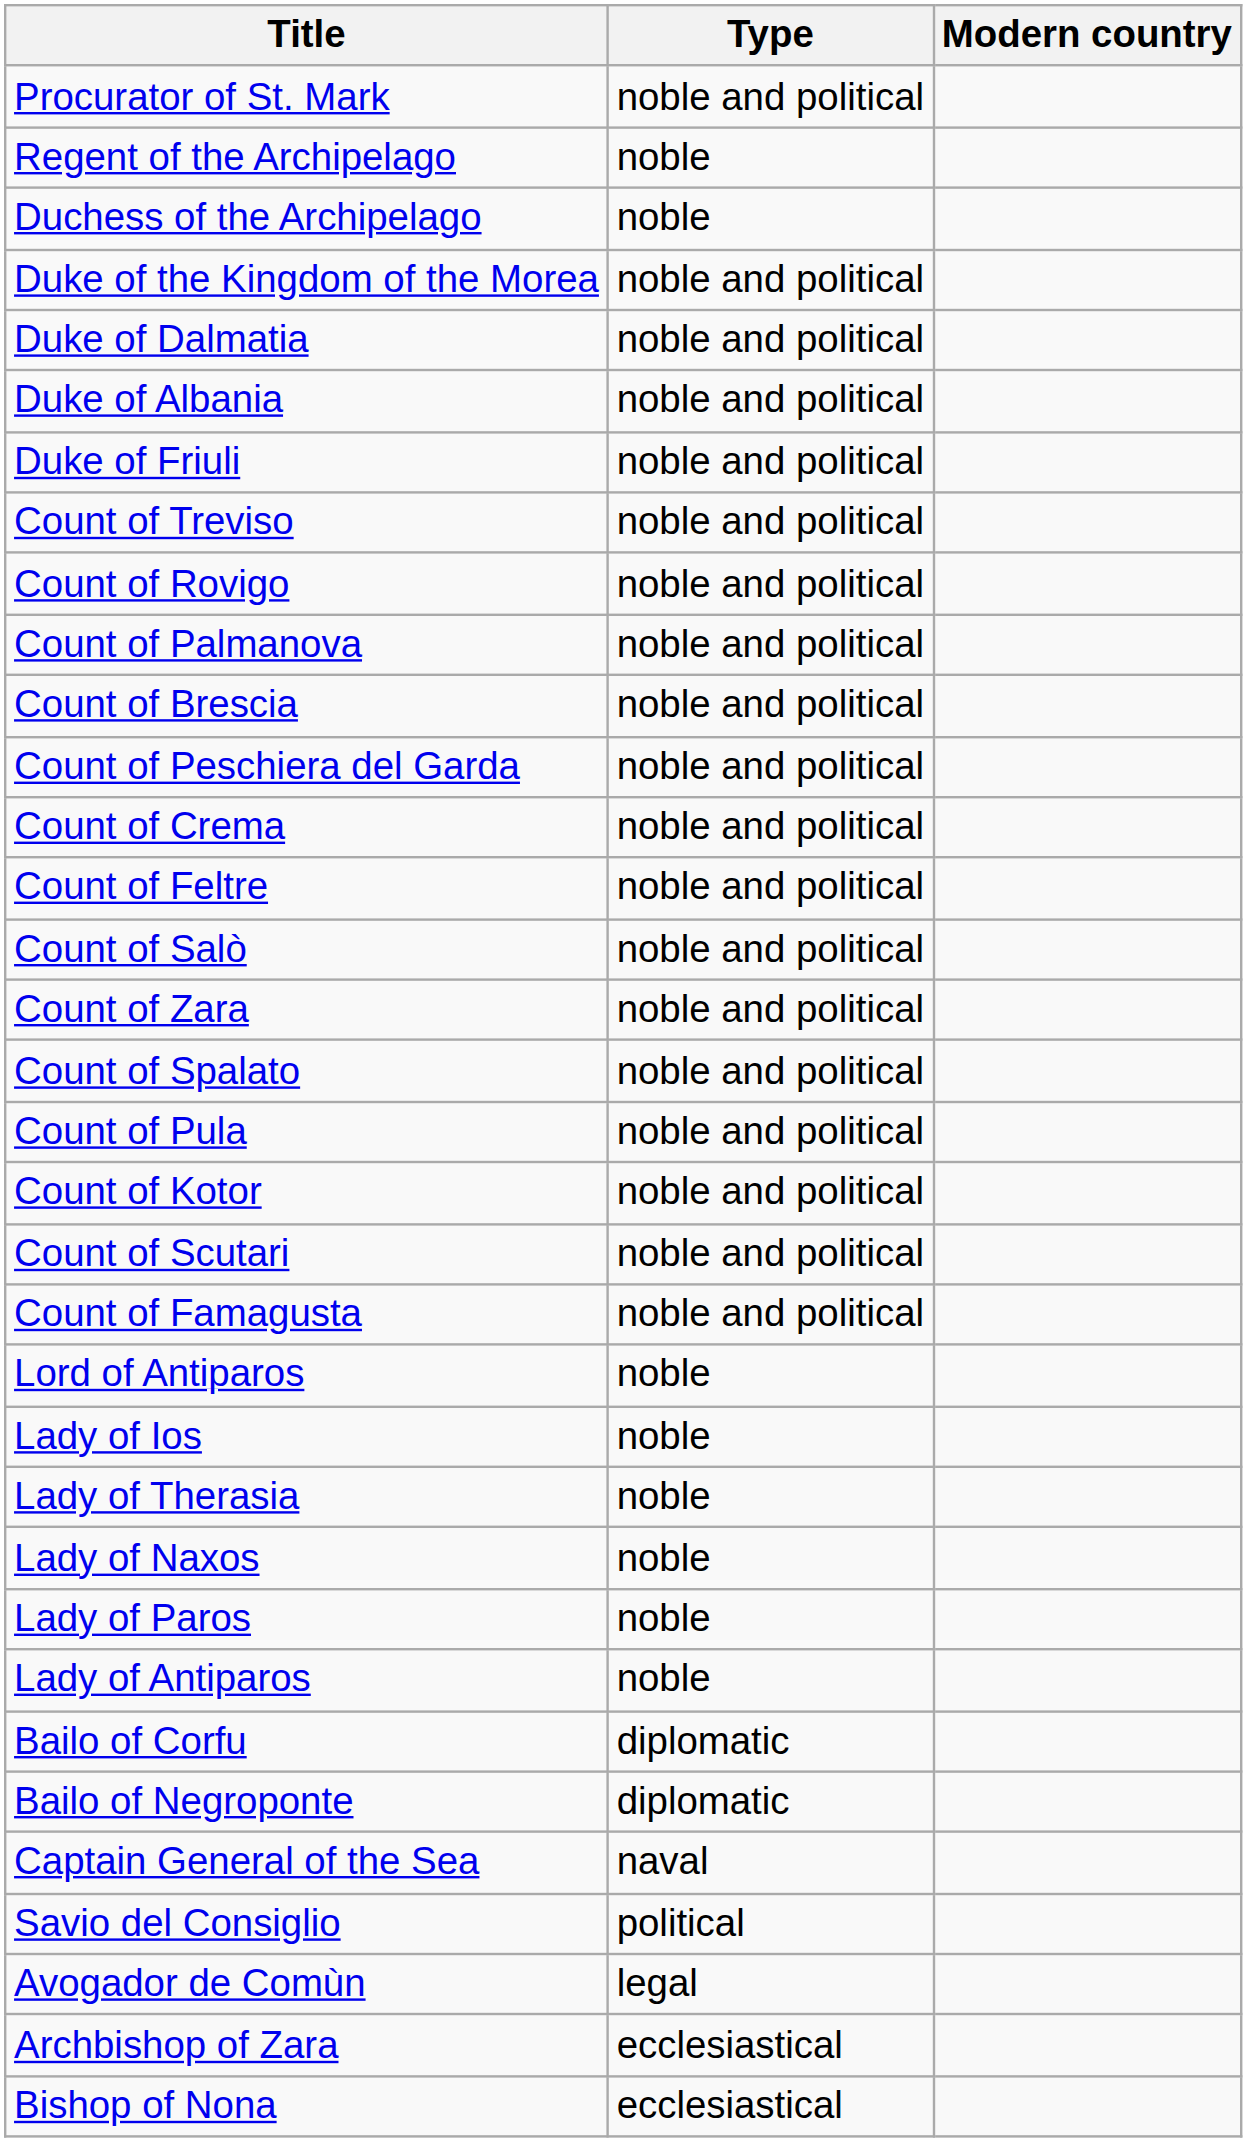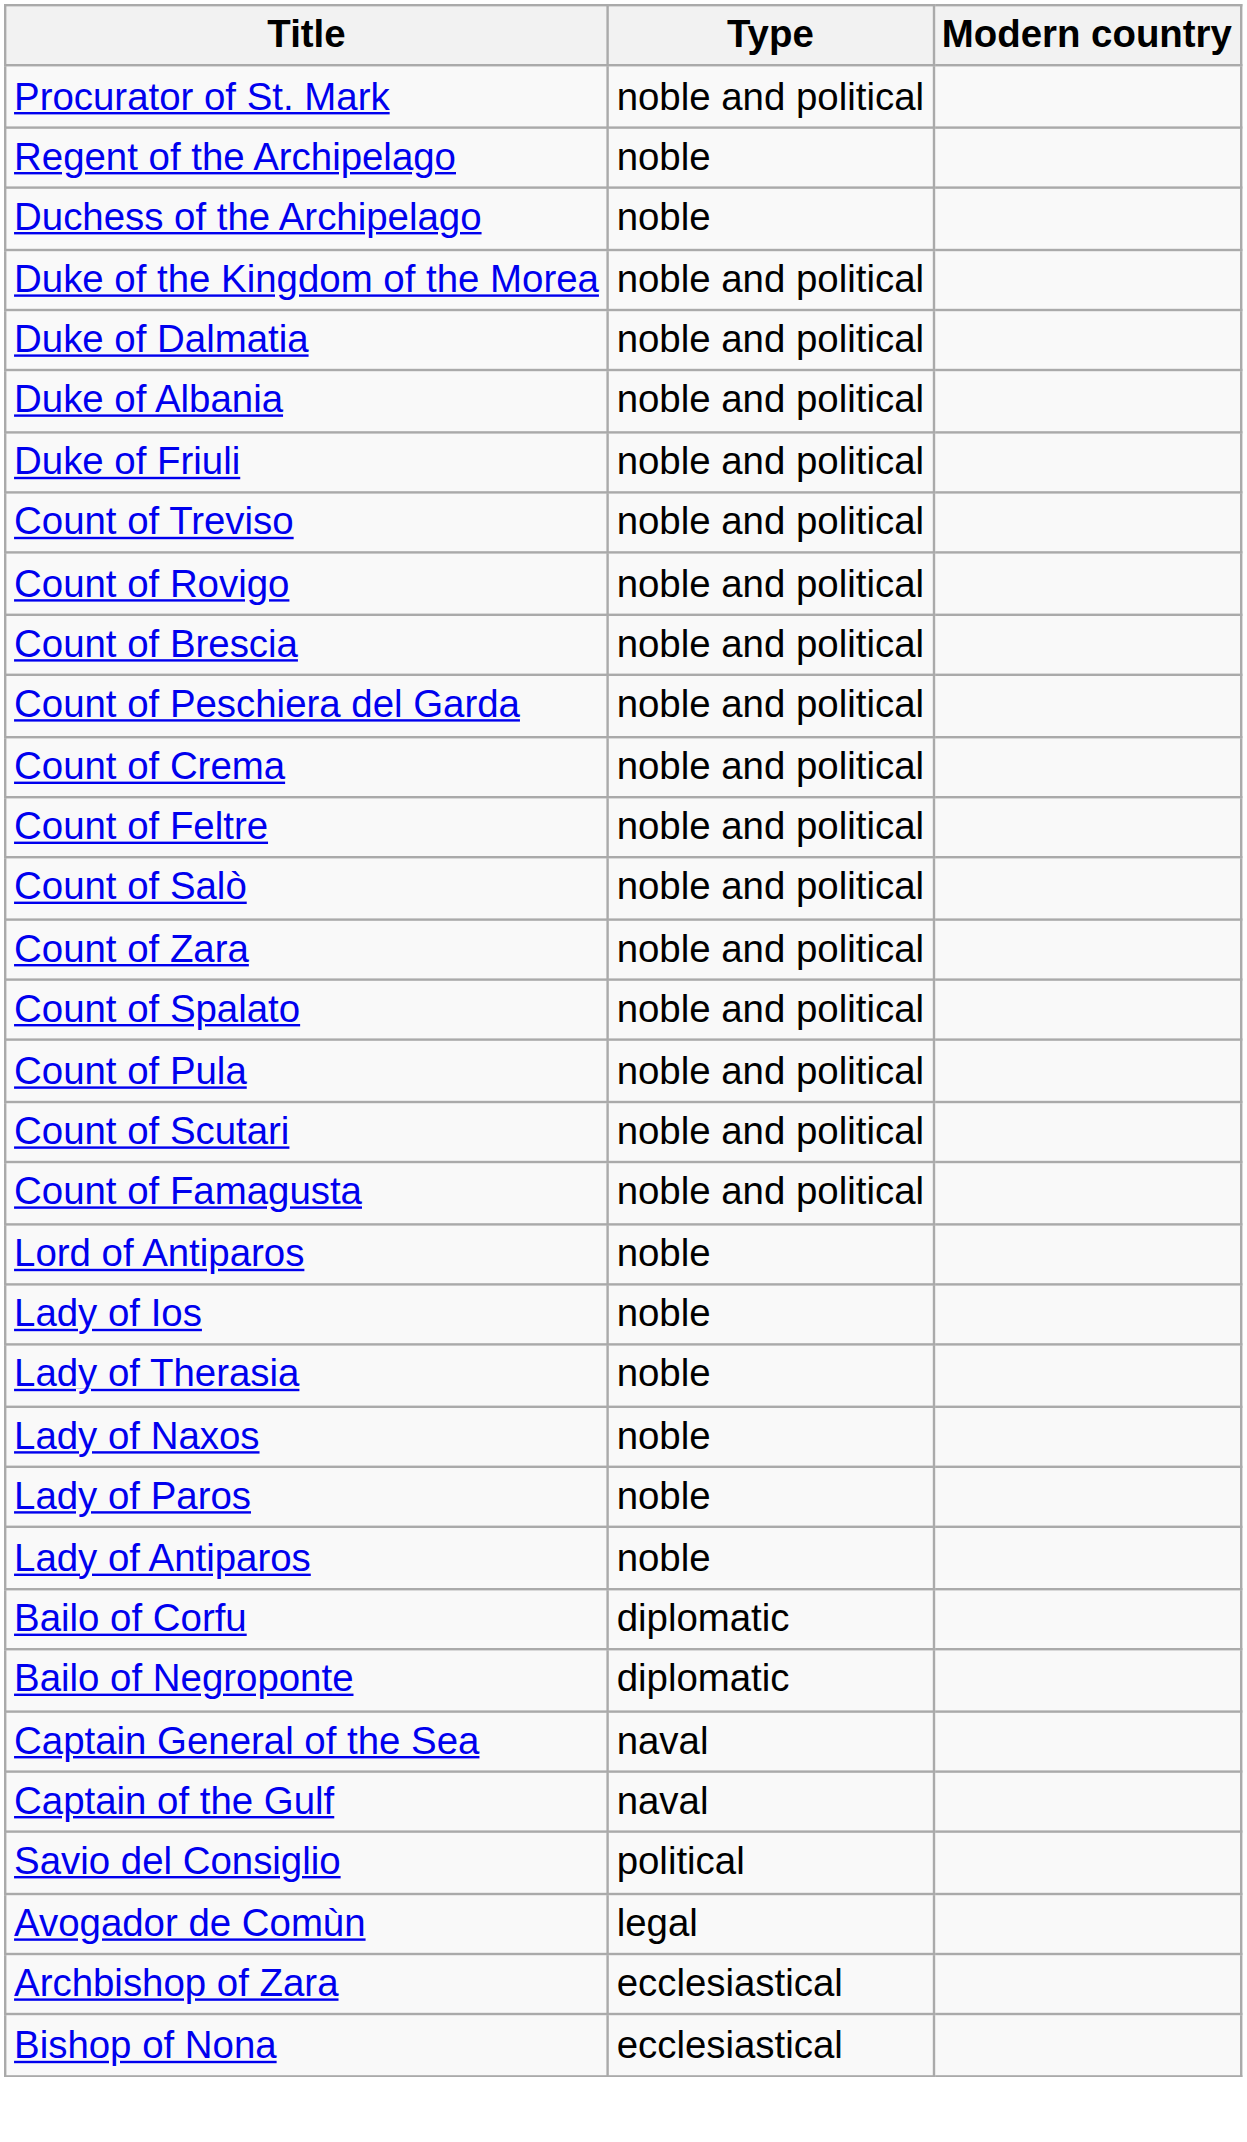- row: Count of Palmanova | noble and political
- row: Count of Kotor | noble and political
+ row: Captain of the Gulf | naval
